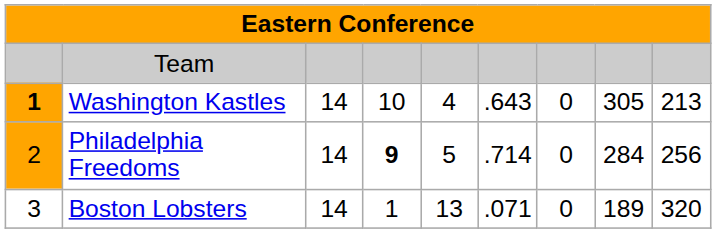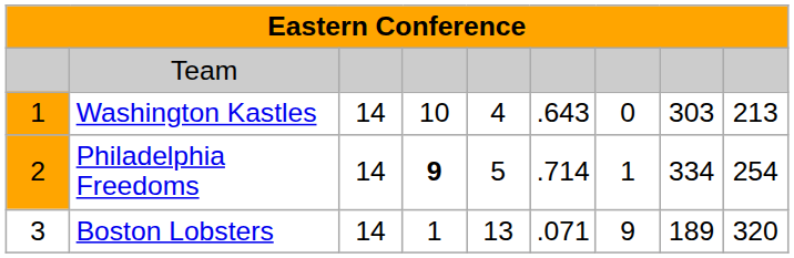Washington Kastles | column 1: bold -> normal
Washington Kastles | column 8: 305 -> 303
Philadelphia Freedoms | column 7: 0 -> 1
Philadelphia Freedoms | column 8: 284 -> 334
Philadelphia Freedoms | column 9: 256 -> 254
Boston Lobsters | column 7: 0 -> 9
